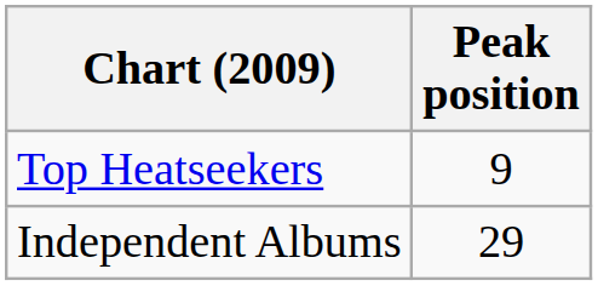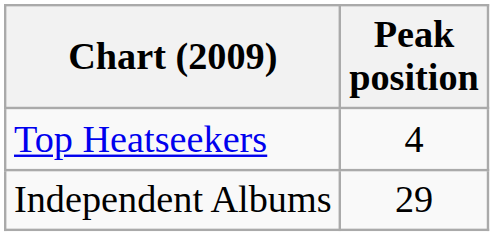Top Heatseekers | Peak position: 9 -> 4
